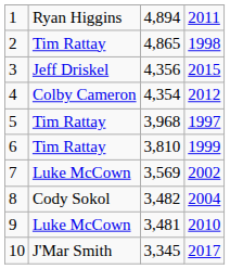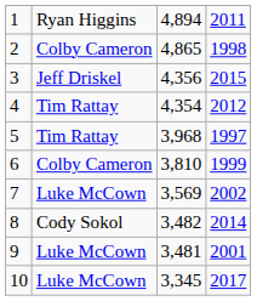2 | column 2: Tim Rattay -> Colby Cameron
4 | column 2: Colby Cameron -> Tim Rattay
6 | column 2: Tim Rattay -> Colby Cameron
8 | column 4: 2004 -> 2014
9 | column 4: 2010 -> 2001
10 | column 2: J'Mar Smith -> Luke McCown
